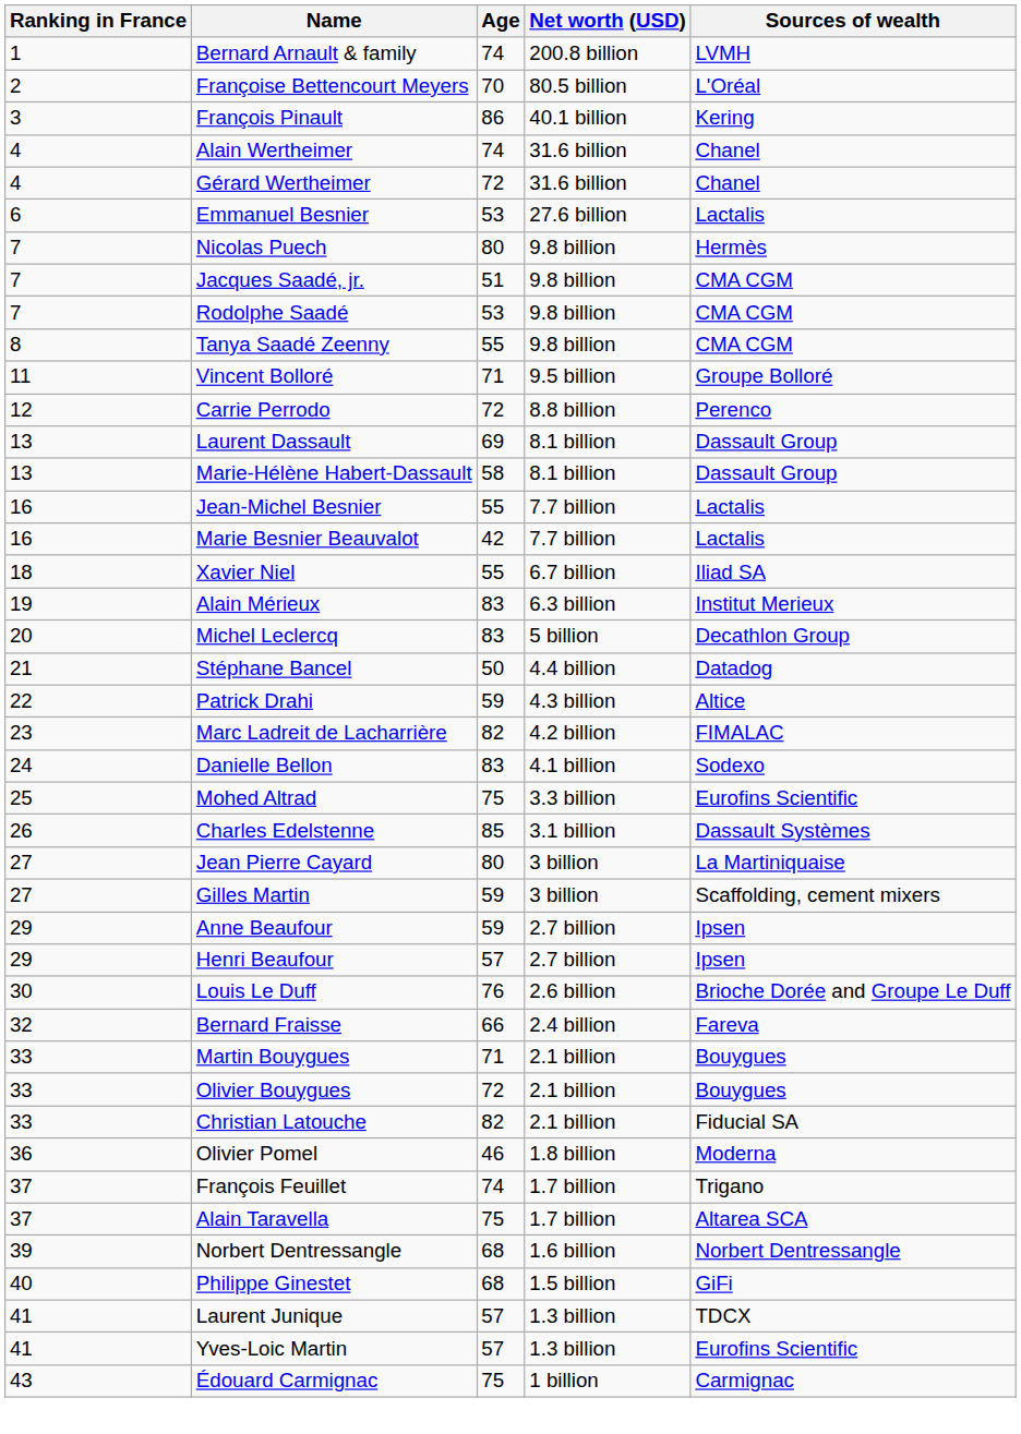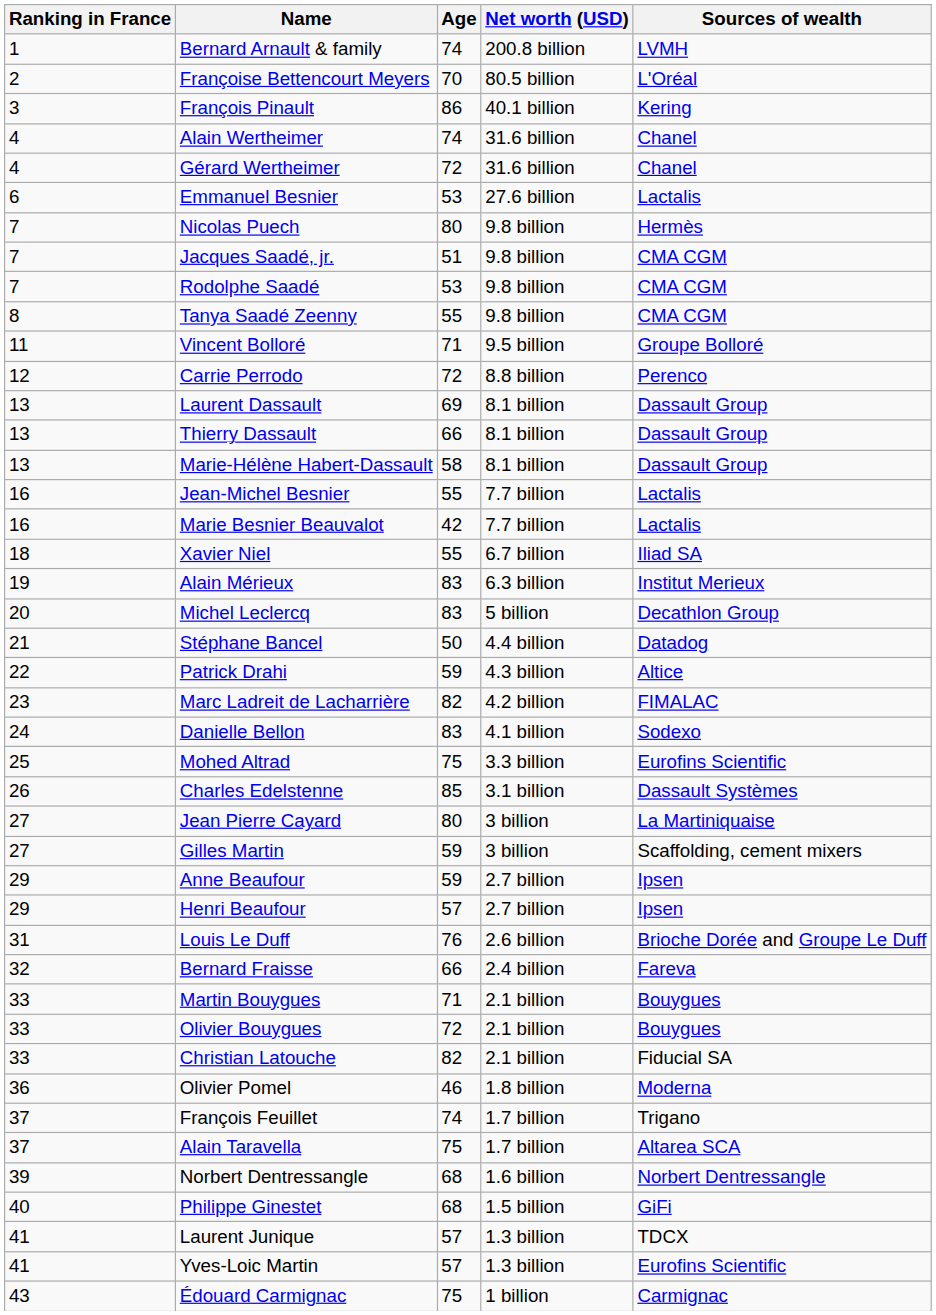+ row: 13 | Thierry Dassault | 66 | 8.1 billion | Dassault Group
Louis Le Duff | Ranking in France: 30 -> 31
